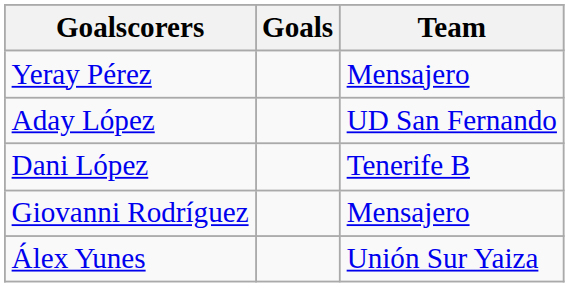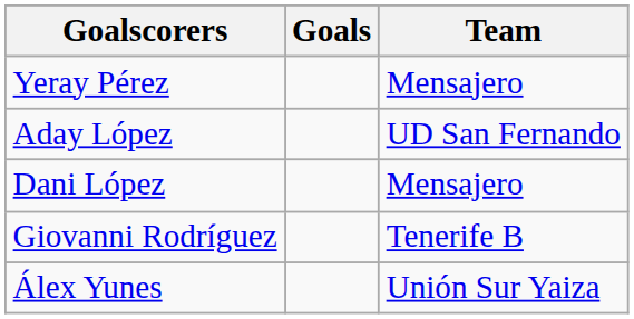Dani López | Team: Tenerife B -> Mensajero
Giovanni Rodríguez | Team: Mensajero -> Tenerife B
